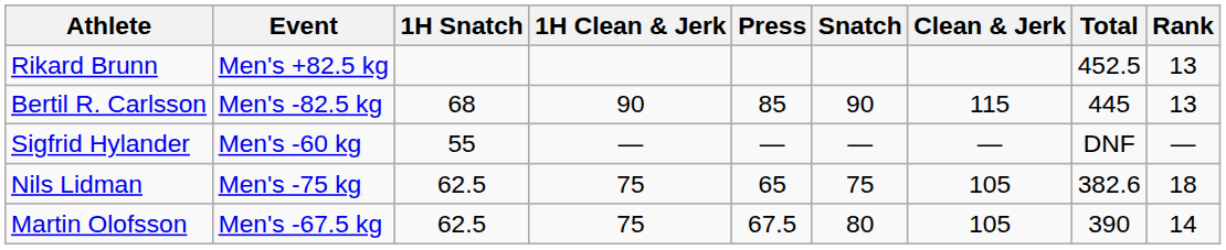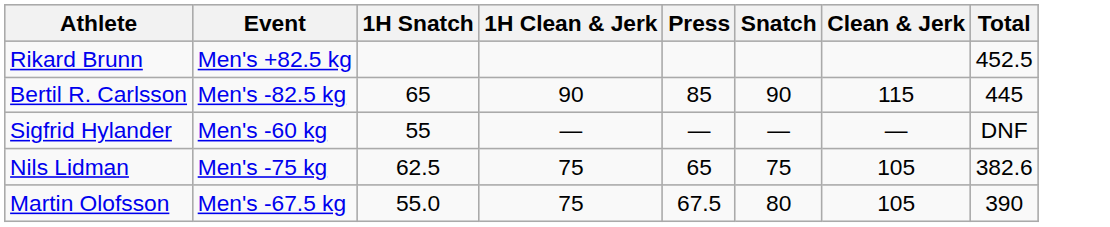- column: Rank | 13 | 13 | — | 18 | 14
Bertil R. Carlsson | 1H Snatch: 68 -> 65
Martin Olofsson | 1H Snatch: 62.5 -> 55.0
